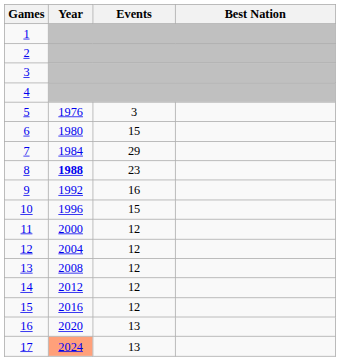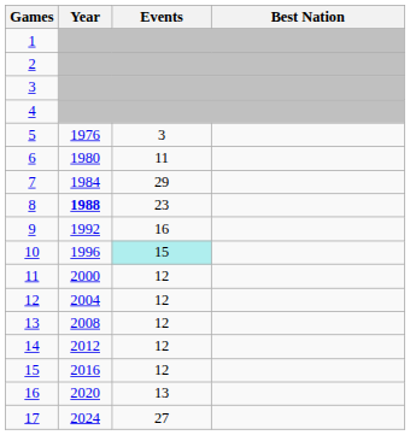6 | Events: 15 -> 11
10 | Events: no background -> paleturquoise background
17 | Year: lightsalmon background -> no background
17 | Events: 13 -> 27
